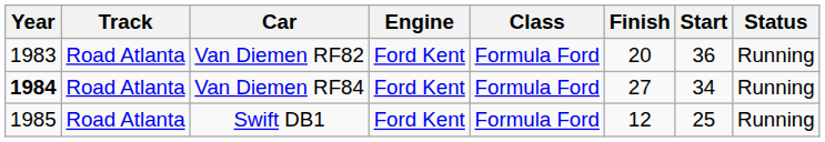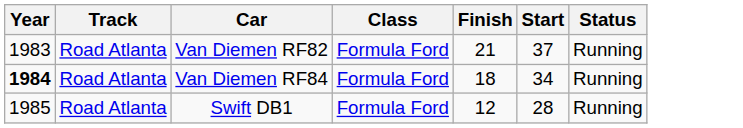- column: Engine | Ford Kent | Ford Kent | Ford Kent
Van Diemen RF82 | Finish: 20 -> 21
Van Diemen RF82 | Start: 36 -> 37
Van Diemen RF84 | Finish: 27 -> 18
Swift DB1 | Start: 25 -> 28
